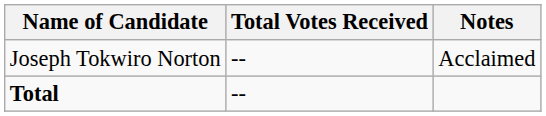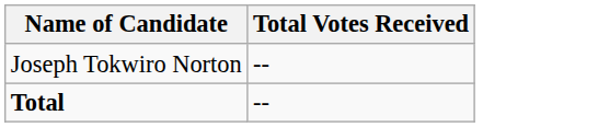- column: Notes | Acclaimed
